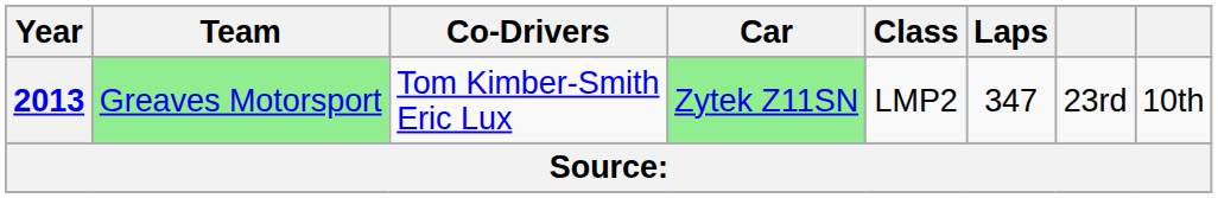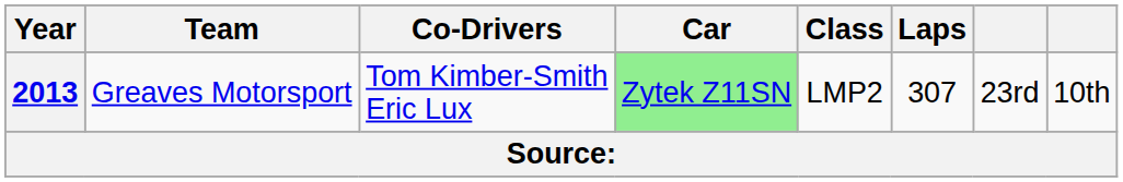2013 | Team: lightgreen background -> no background
2013 | Laps: 347 -> 307
